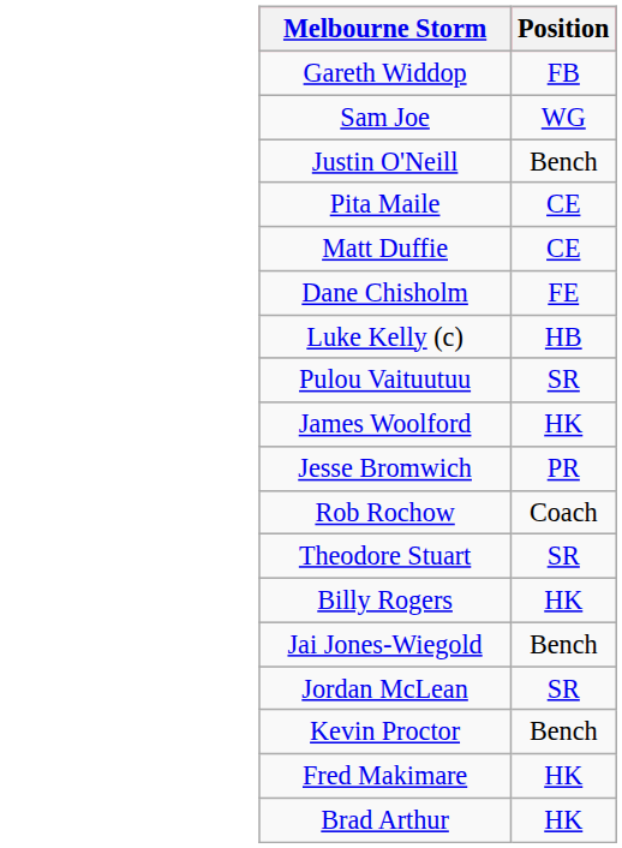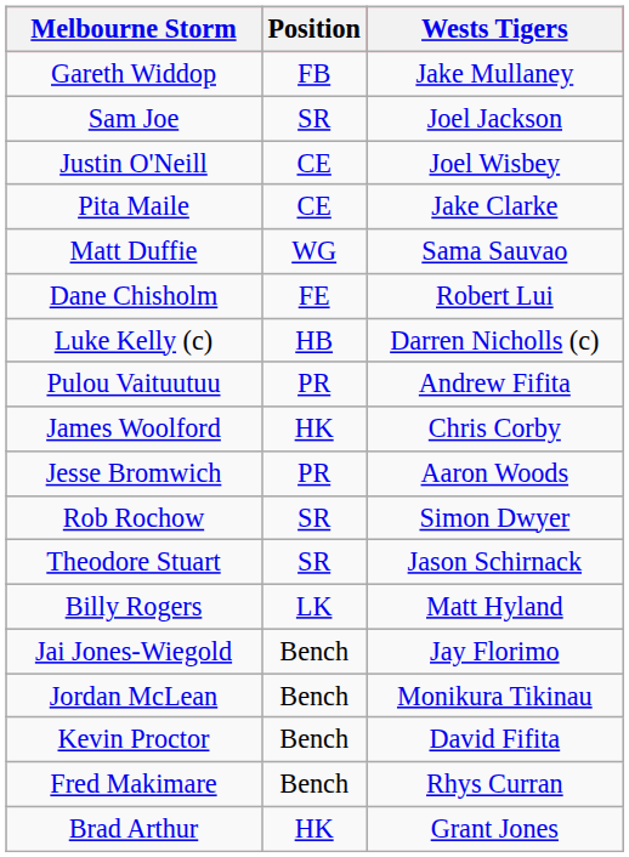+ column: Wests Tigers | Jake Mullaney | Joel Jackson | Joel Wisbey | Jake Clarke | Sama Sauvao | Robert Lui | Darren Nicholls (c) | Andrew Fifita | Chris Corby | Aaron Woods | Simon Dwyer | Jason Schirnack | Matt Hyland | Jay Florimo | Monikura Tikinau | David Fifita | Rhys Curran | Grant Jones
Sam Joe | Position: WG -> SR
Justin O'Neill | Position: Bench -> CE
Matt Duffie | Position: CE -> WG
Pulou Vaituutuu | Position: SR -> PR
Rob Rochow | Position: Coach -> SR
Billy Rogers | Position: HK -> LK
Jordan McLean | Position: SR -> Bench
Fred Makimare | Position: HK -> Bench
